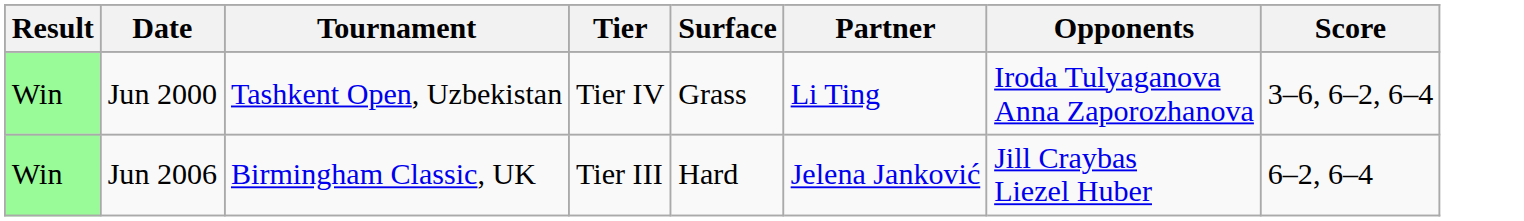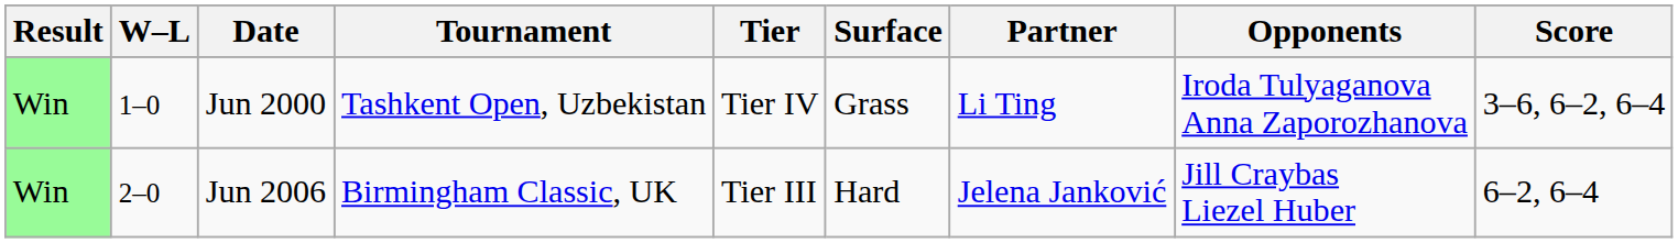+ column: W–L | 1–0 | 2–0
